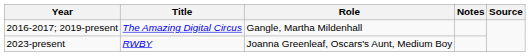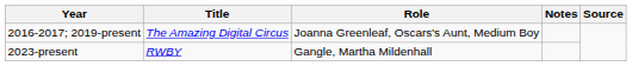2016-2017; 2019-present | Role: Gangle, Martha Mildenhall -> Joanna Greenleaf, Oscars's Aunt, Medium Boy
2023-present | Role: Joanna Greenleaf, Oscars's Aunt, Medium Boy -> Gangle, Martha Mildenhall
